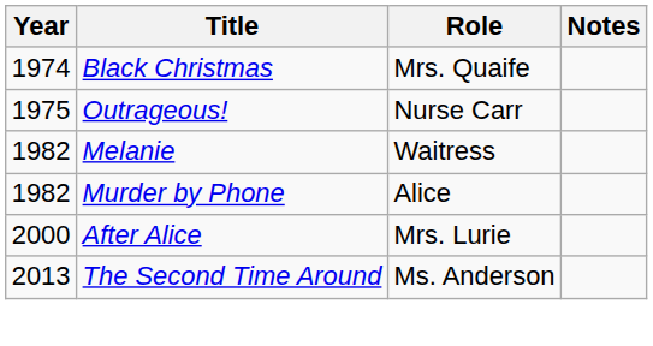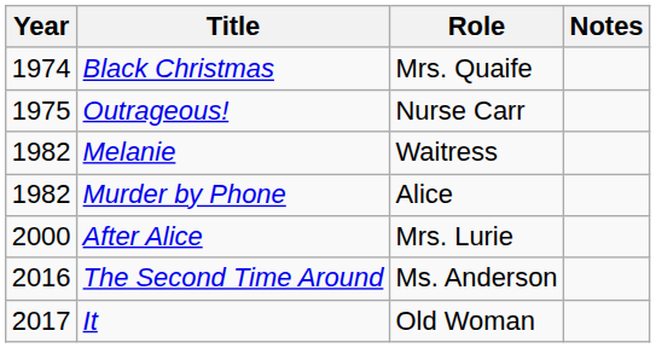The Second Time Around | Year: 2013 -> 2016
+ row: 2017 | It | Old Woman
